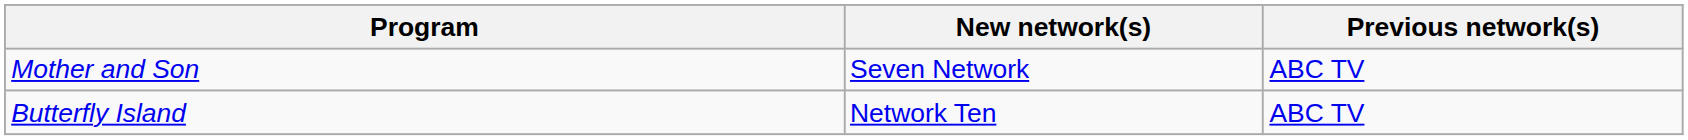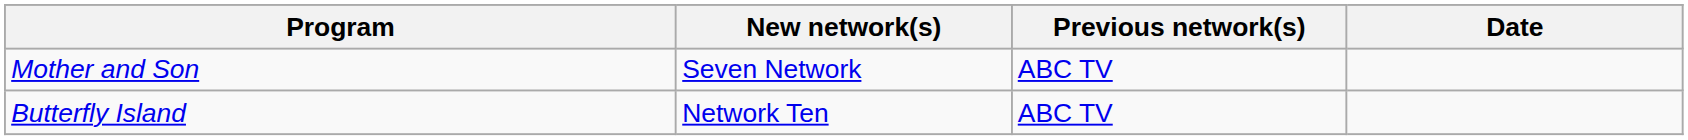+ column: Date
